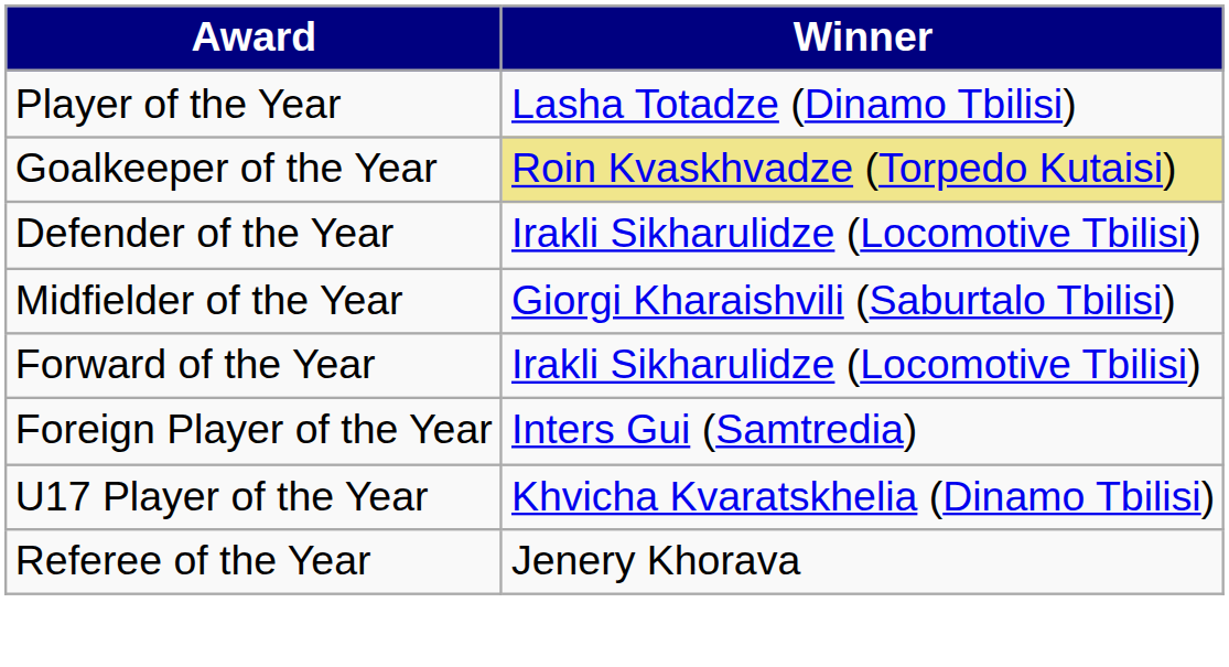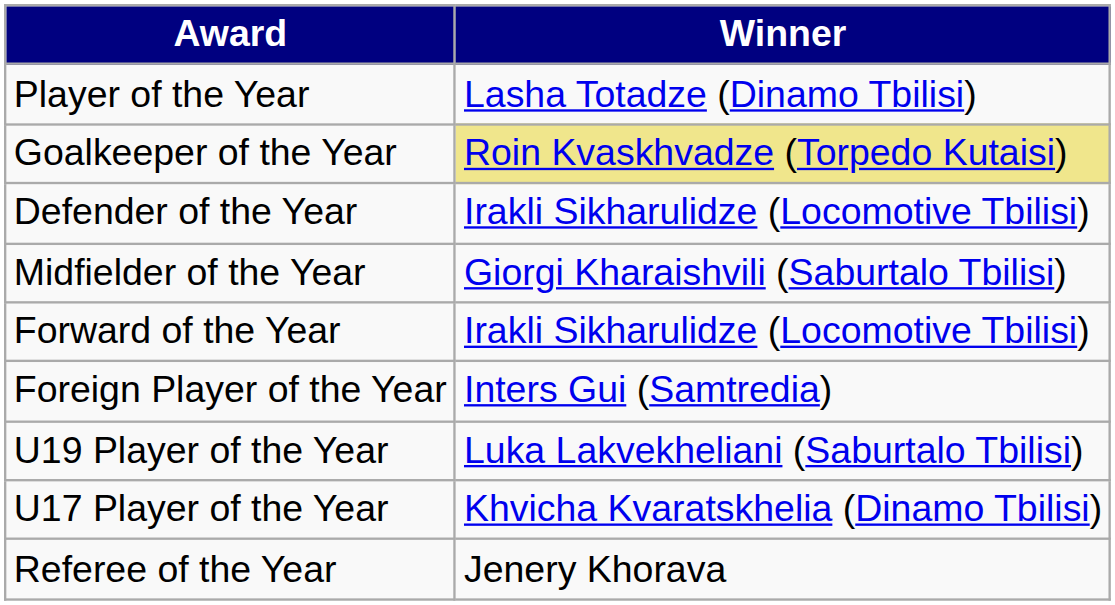+ row: U19 Player of the Year | Luka Lakvekheliani (Saburtalo Tbilisi)
